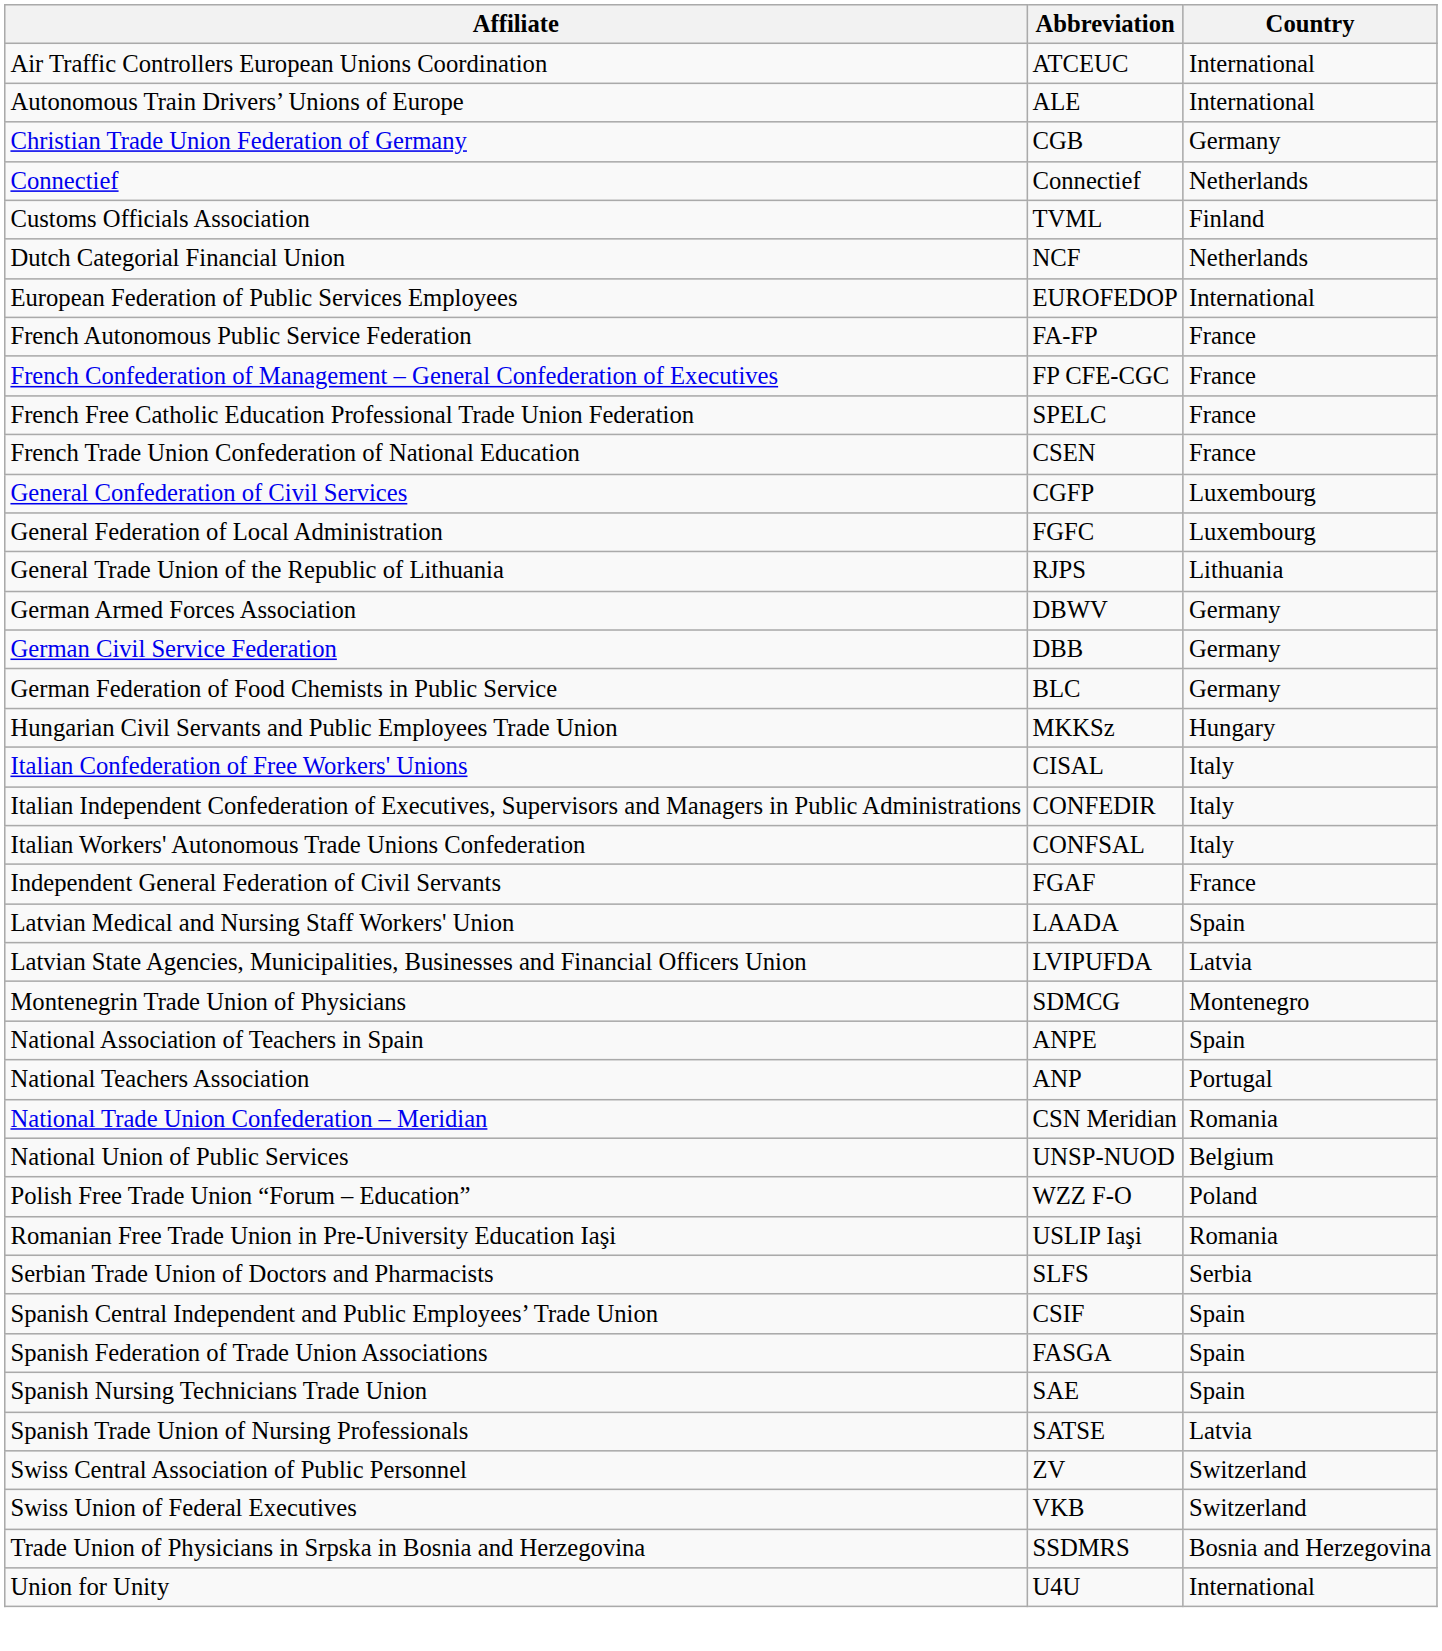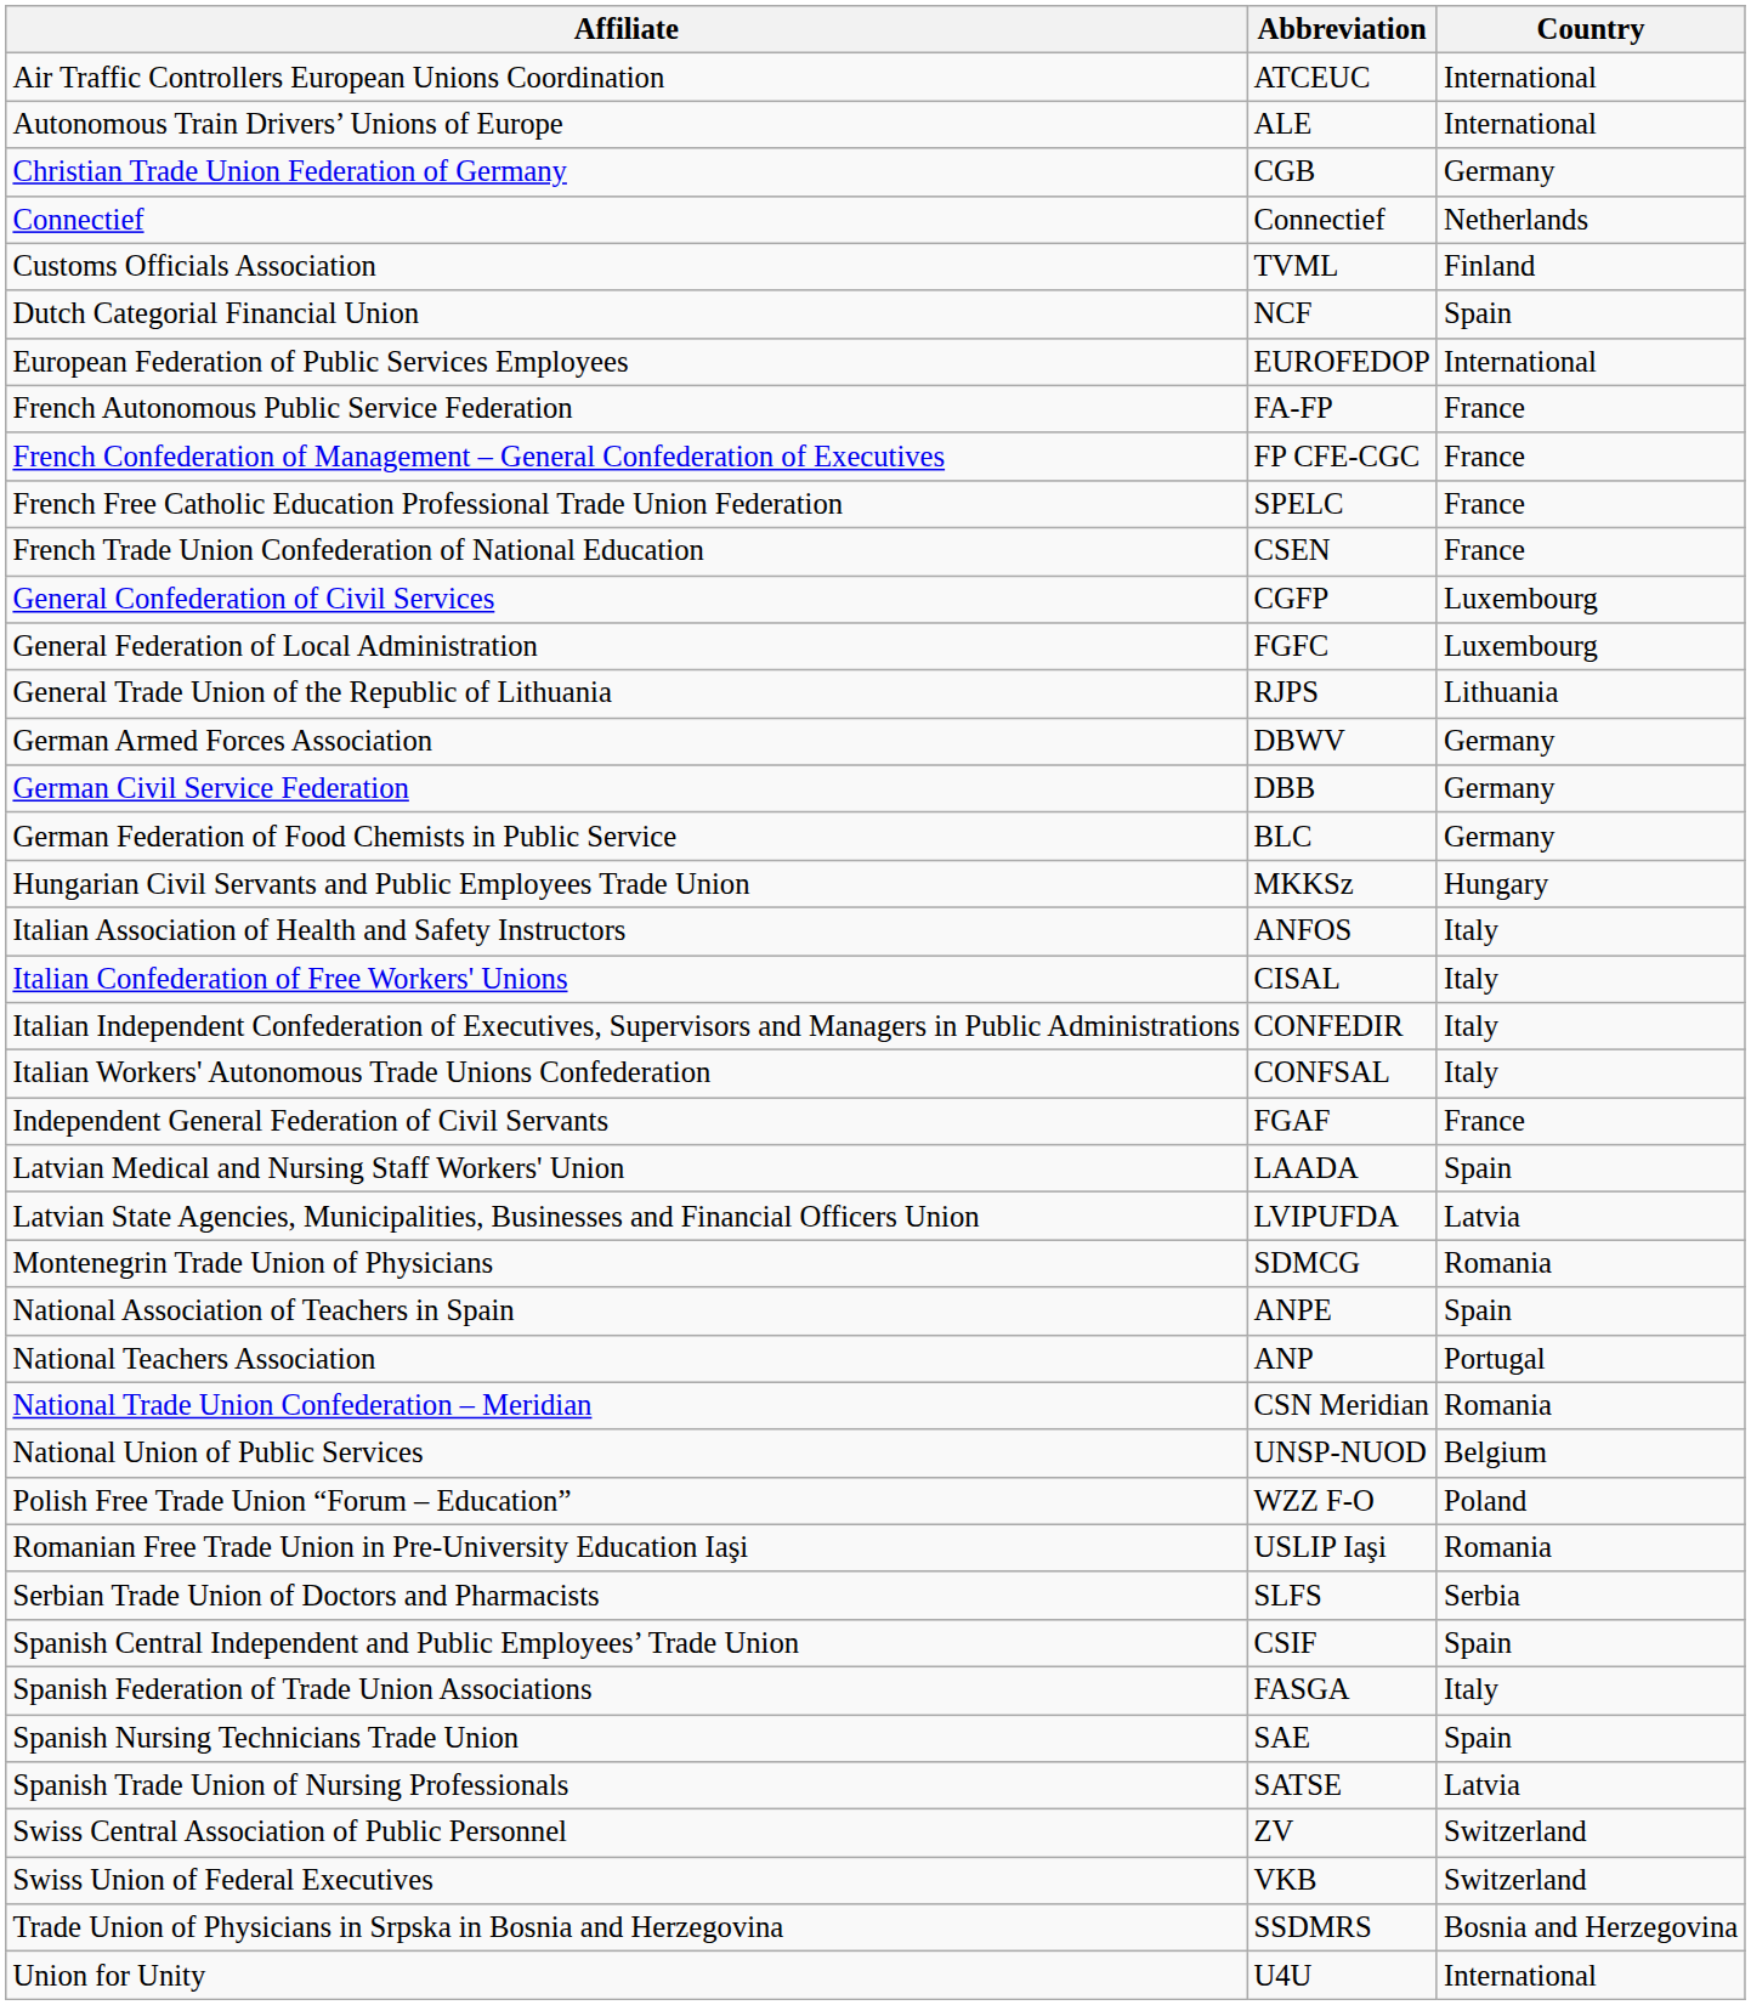Dutch Categorial Financial Union | Country: Netherlands -> Spain
+ row: Italian Association of Health and Safety Instructors | ANFOS | Italy
Montenegrin Trade Union of Physicians | Country: Montenegro -> Romania
Spanish Federation of Trade Union Associations | Country: Spain -> Italy
